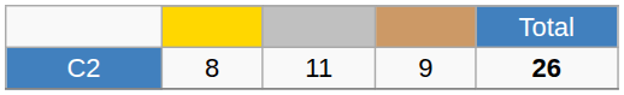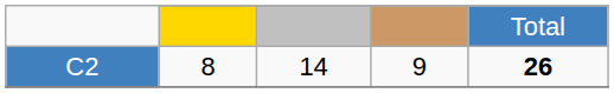C2 | column 3: 11 -> 14
